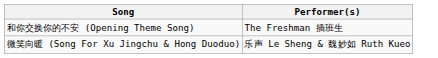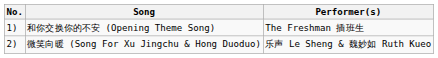+ column: No. | 1) | 2)
